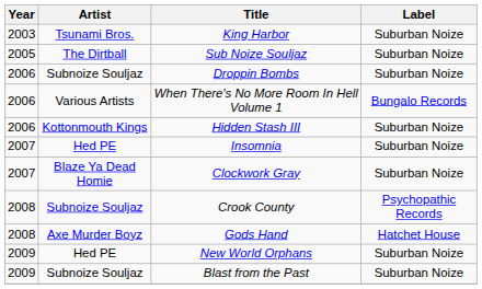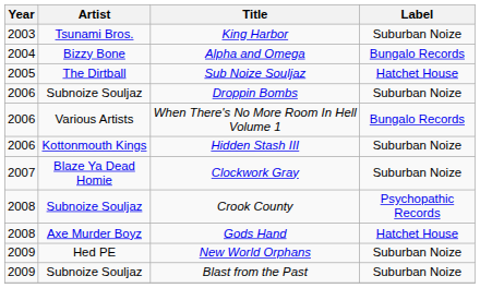+ row: 2004 | Bizzy Bone | Alpha and Omega | Bungalo Records
Sub Noize Souljaz | Label: Suburban Noize -> Hatchet House
- row: 2007 | Hed PE | Insomnia | Suburban Noize
